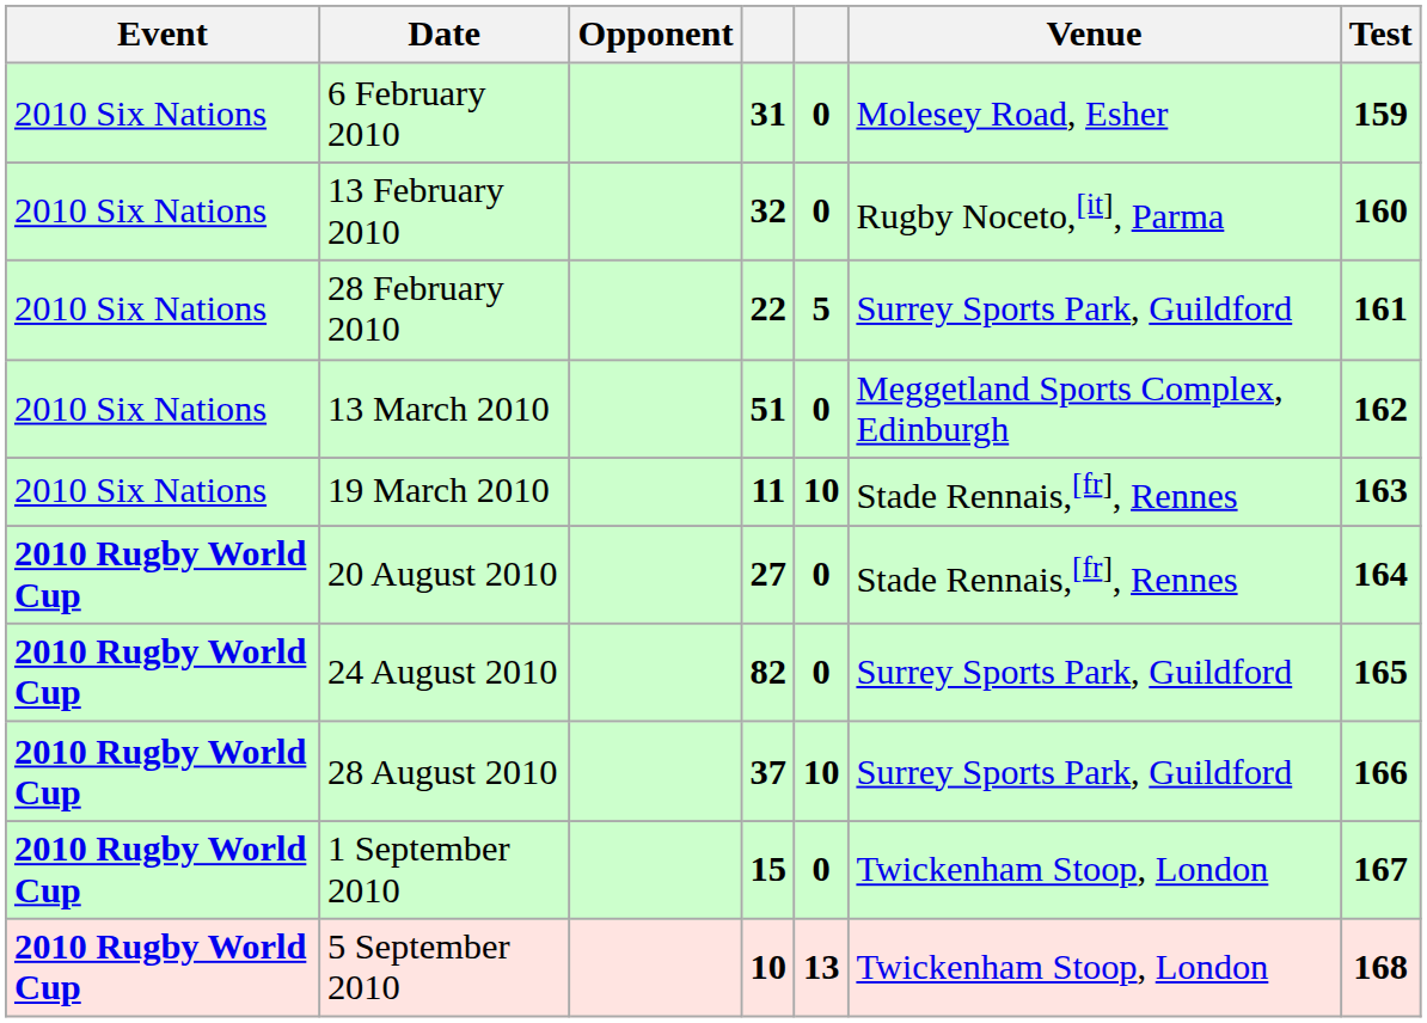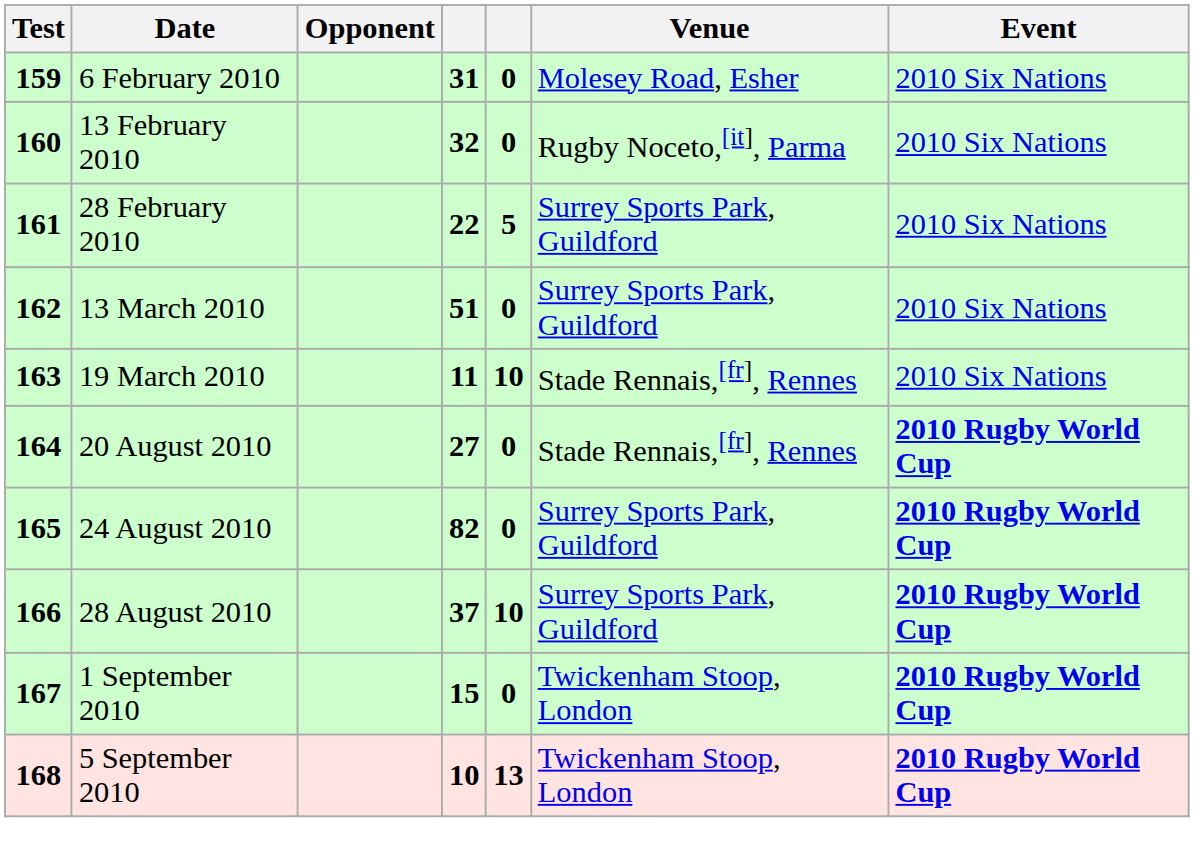columns swapped: Test <-> Event
13 March 2010 | Venue: Meggetland Sports Complex, Edinburgh -> Surrey Sports Park, Guildford
